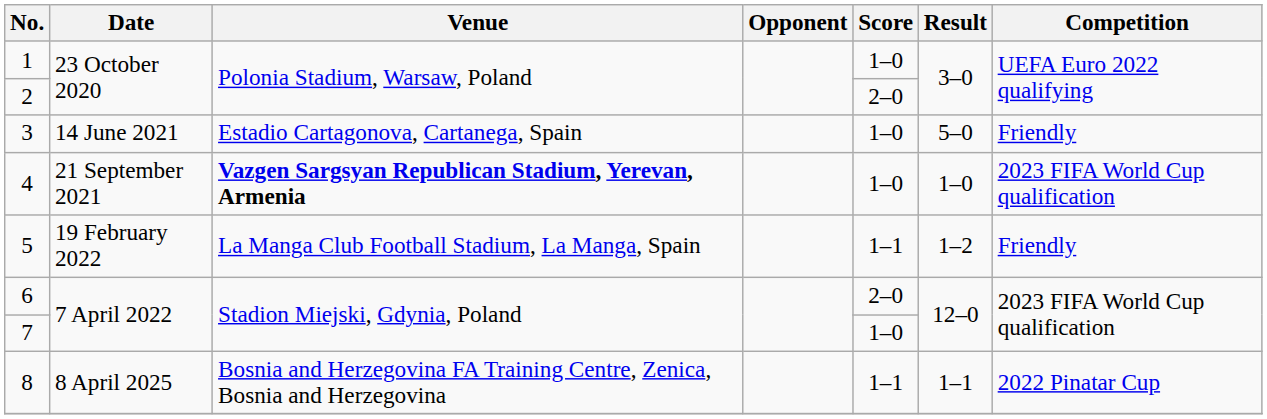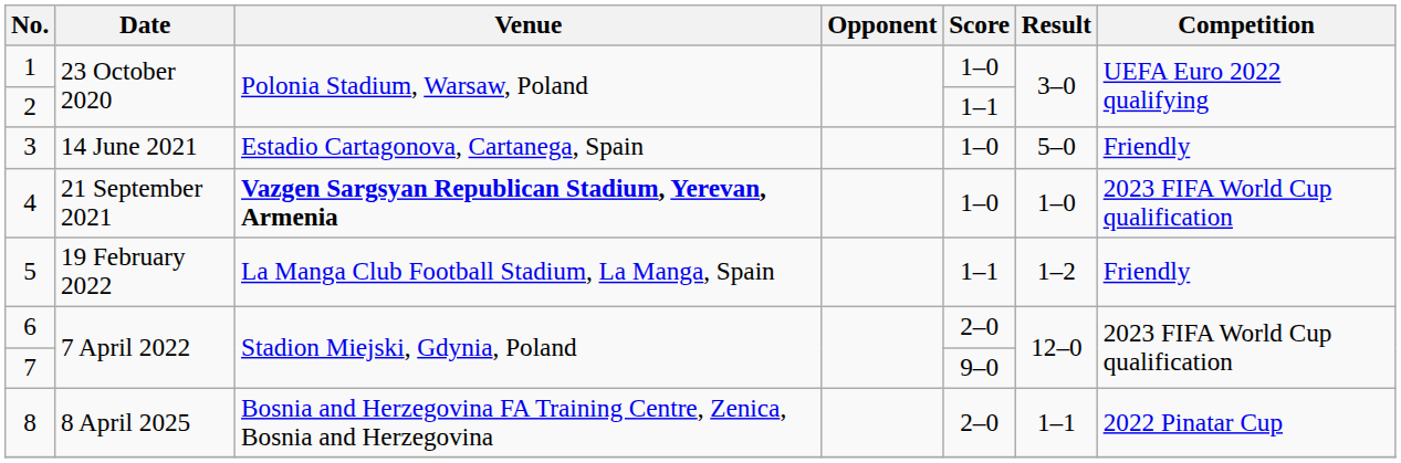2 | Score: 2–0 -> 1–1
7 | Score: 1–0 -> 9–0
8 | Score: 1–1 -> 2–0
